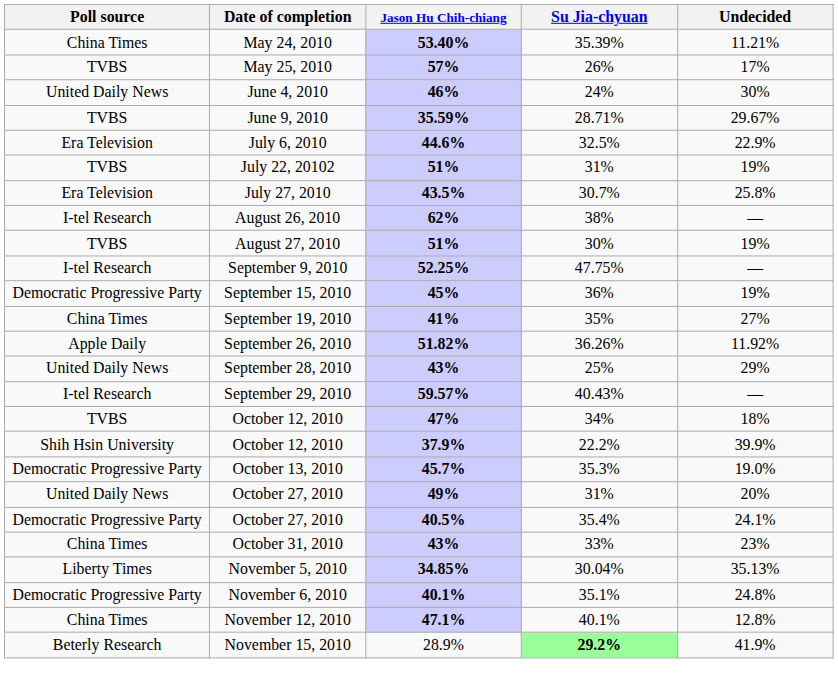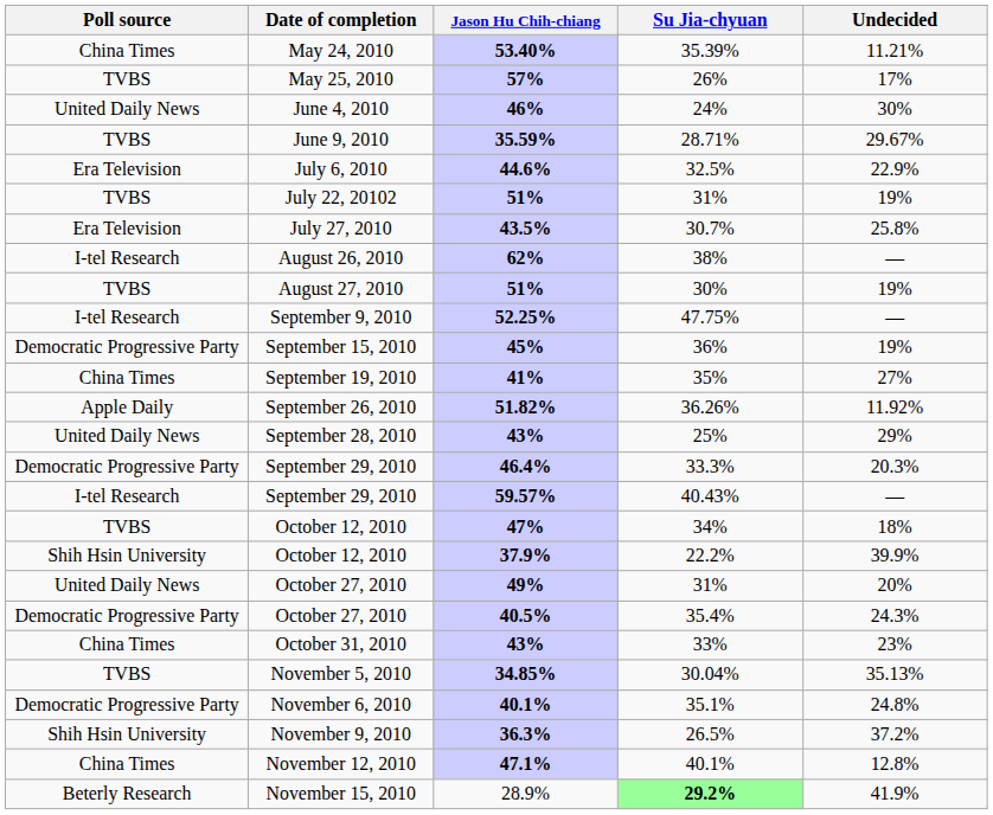+ row: Democratic Progressive Party | September 29, 2010 | 46.4% | 33.3% | 20.3%
- row: Democratic Progressive Party | October 13, 2010 | 45.7% | 35.3% | 19.0%
35.4% | Undecided: 24.1% -> 24.3%
30.04% | Poll source: Liberty Times -> TVBS
+ row: Shih Hsin University | November 9, 2010 | 36.3% | 26.5% | 37.2%
